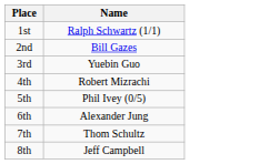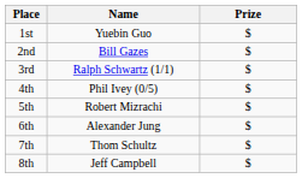+ column: Prize | $ | $ | $ | $ | $ | $ | $ | $
1st | Name: Ralph Schwartz (1/1) -> Yuebin Guo
3rd | Name: Yuebin Guo -> Ralph Schwartz (1/1)
4th | Name: Robert Mizrachi -> Phil Ivey (0/5)
5th | Name: Phil Ivey (0/5) -> Robert Mizrachi
